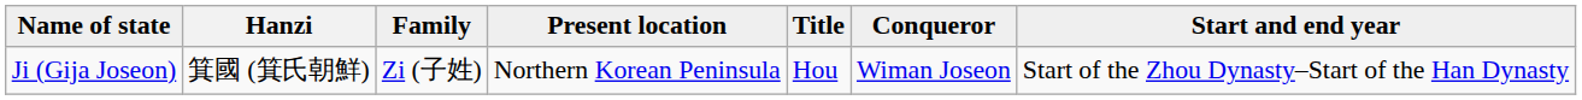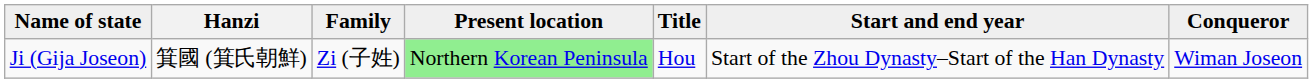columns swapped: Start and end year <-> Conqueror
Ji (Gija Joseon) | Present location: no background -> lightgreen background
